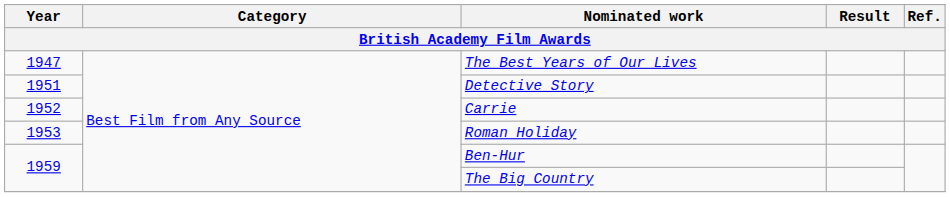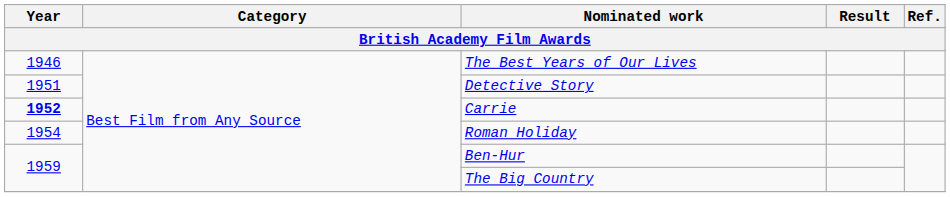The Best Years of Our Lives | Year: 1947 -> 1946
Carrie | Year: normal -> bold
Roman Holiday | Year: 1953 -> 1954
